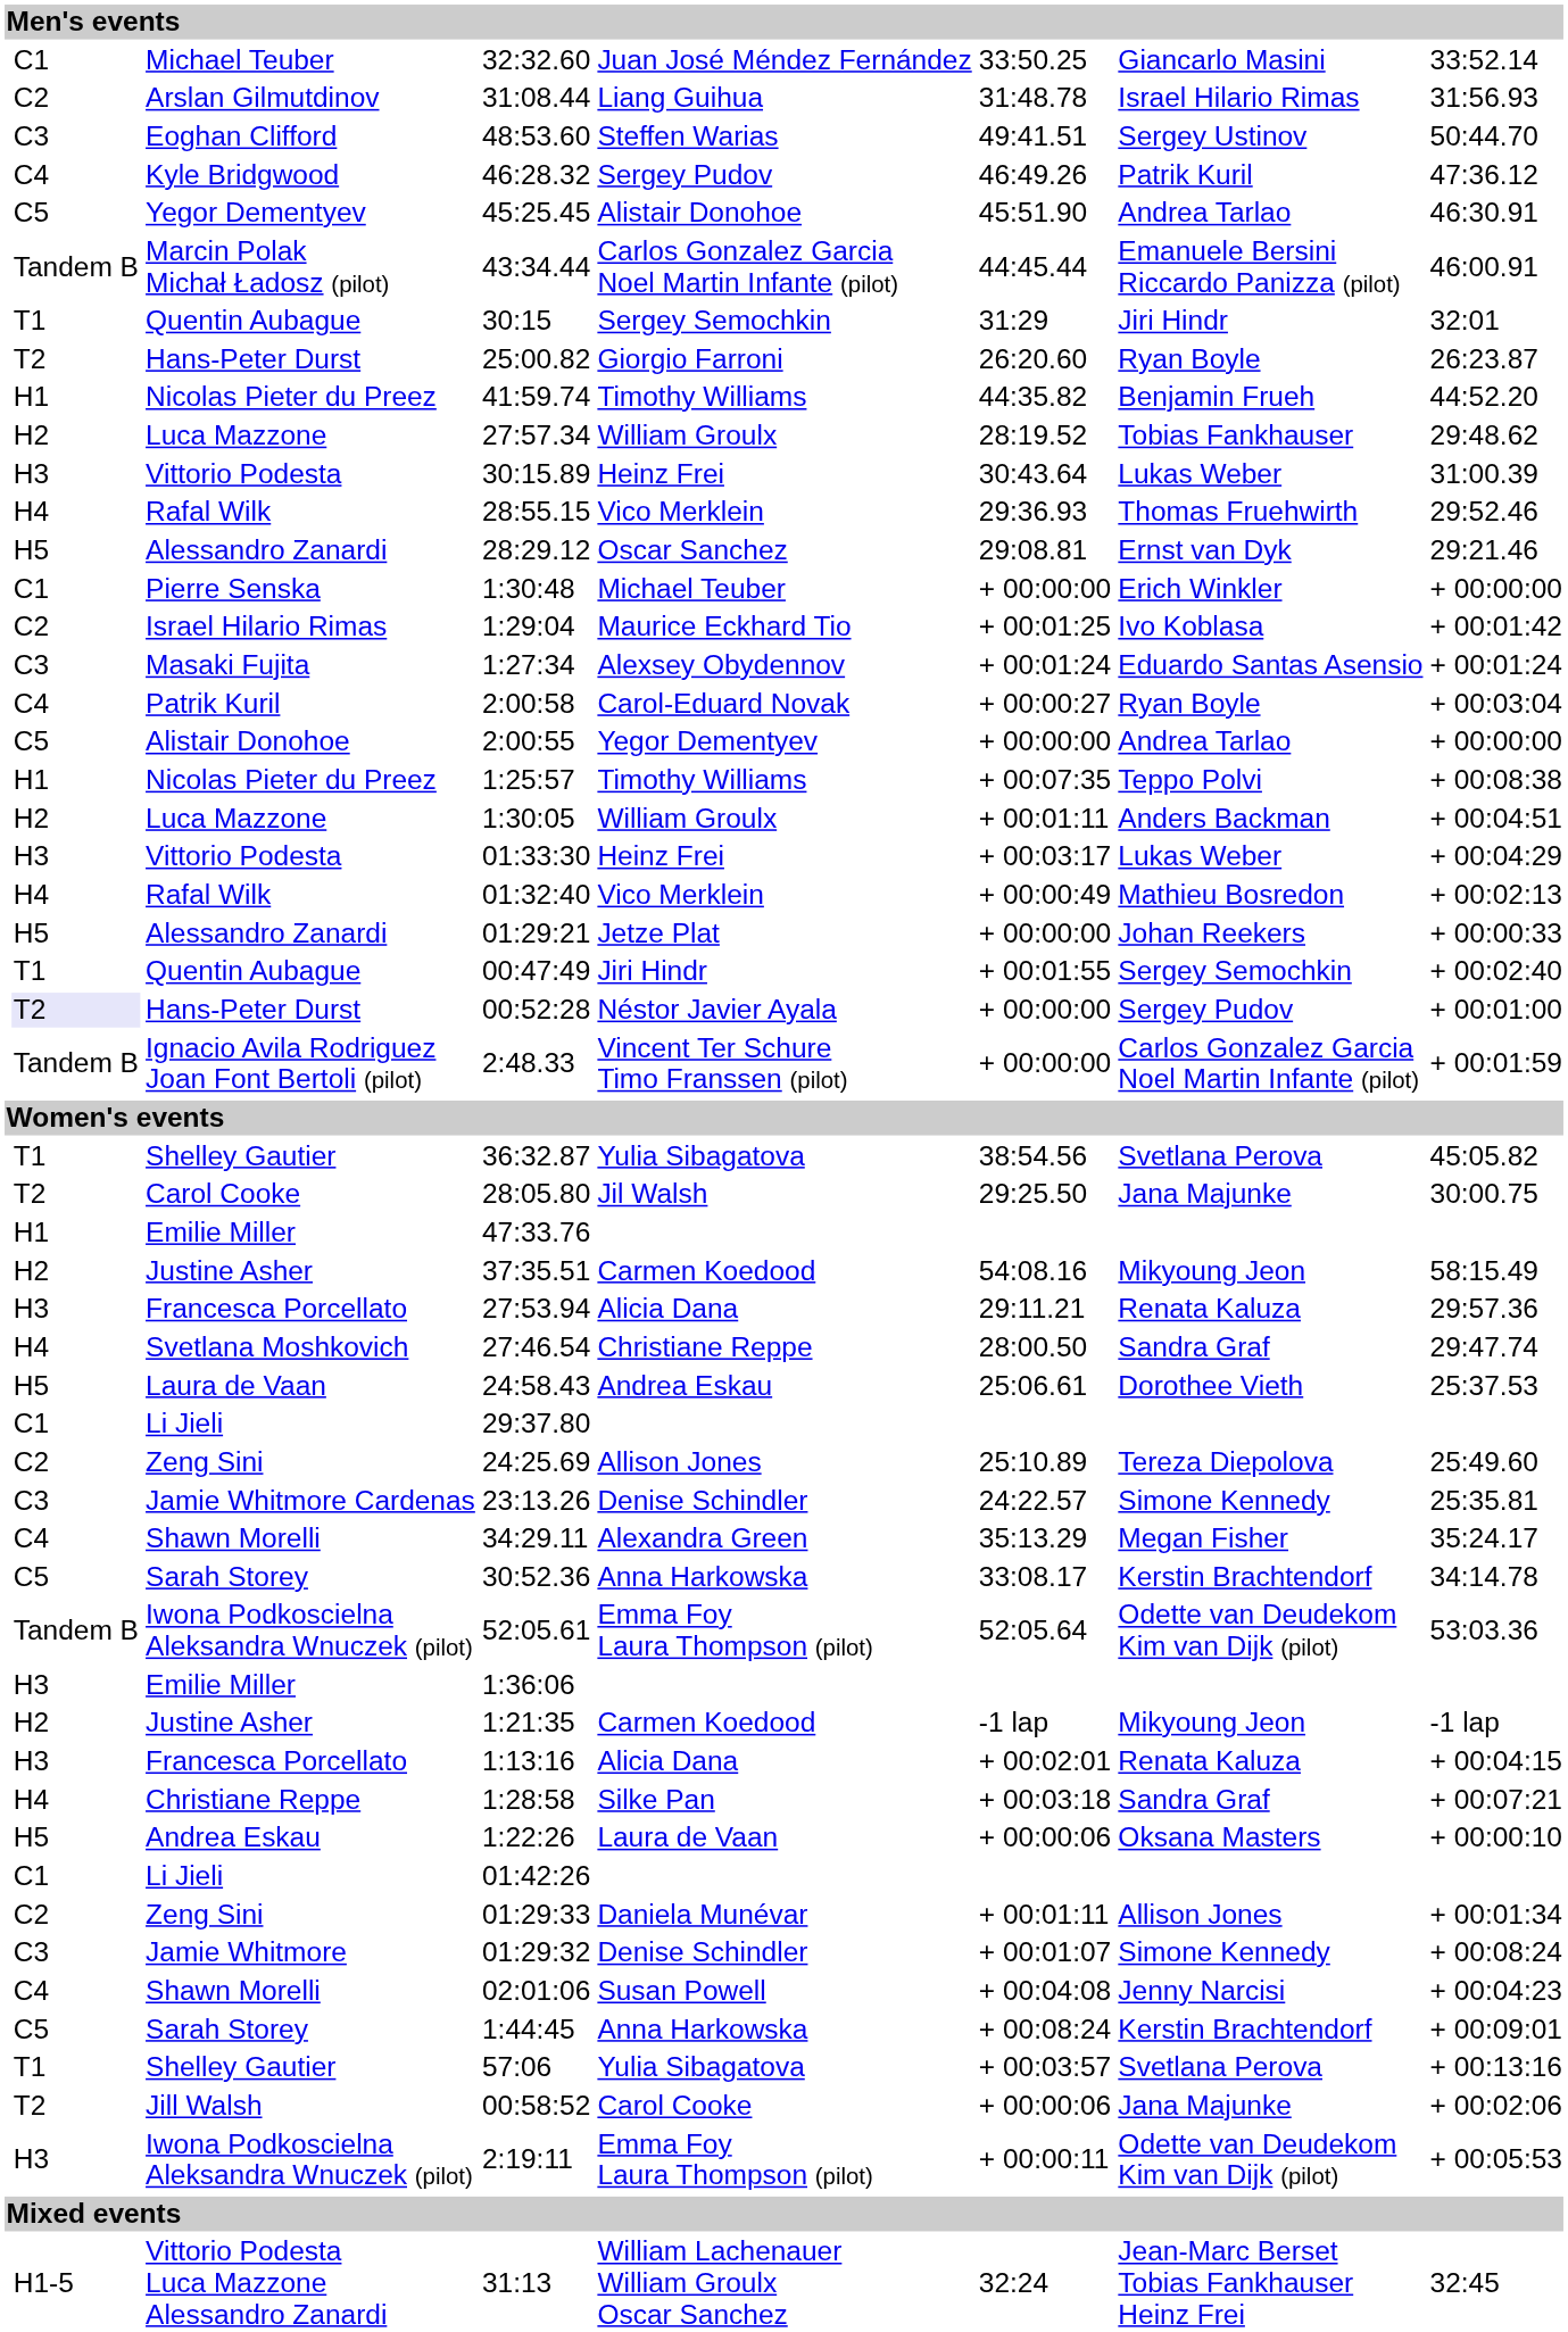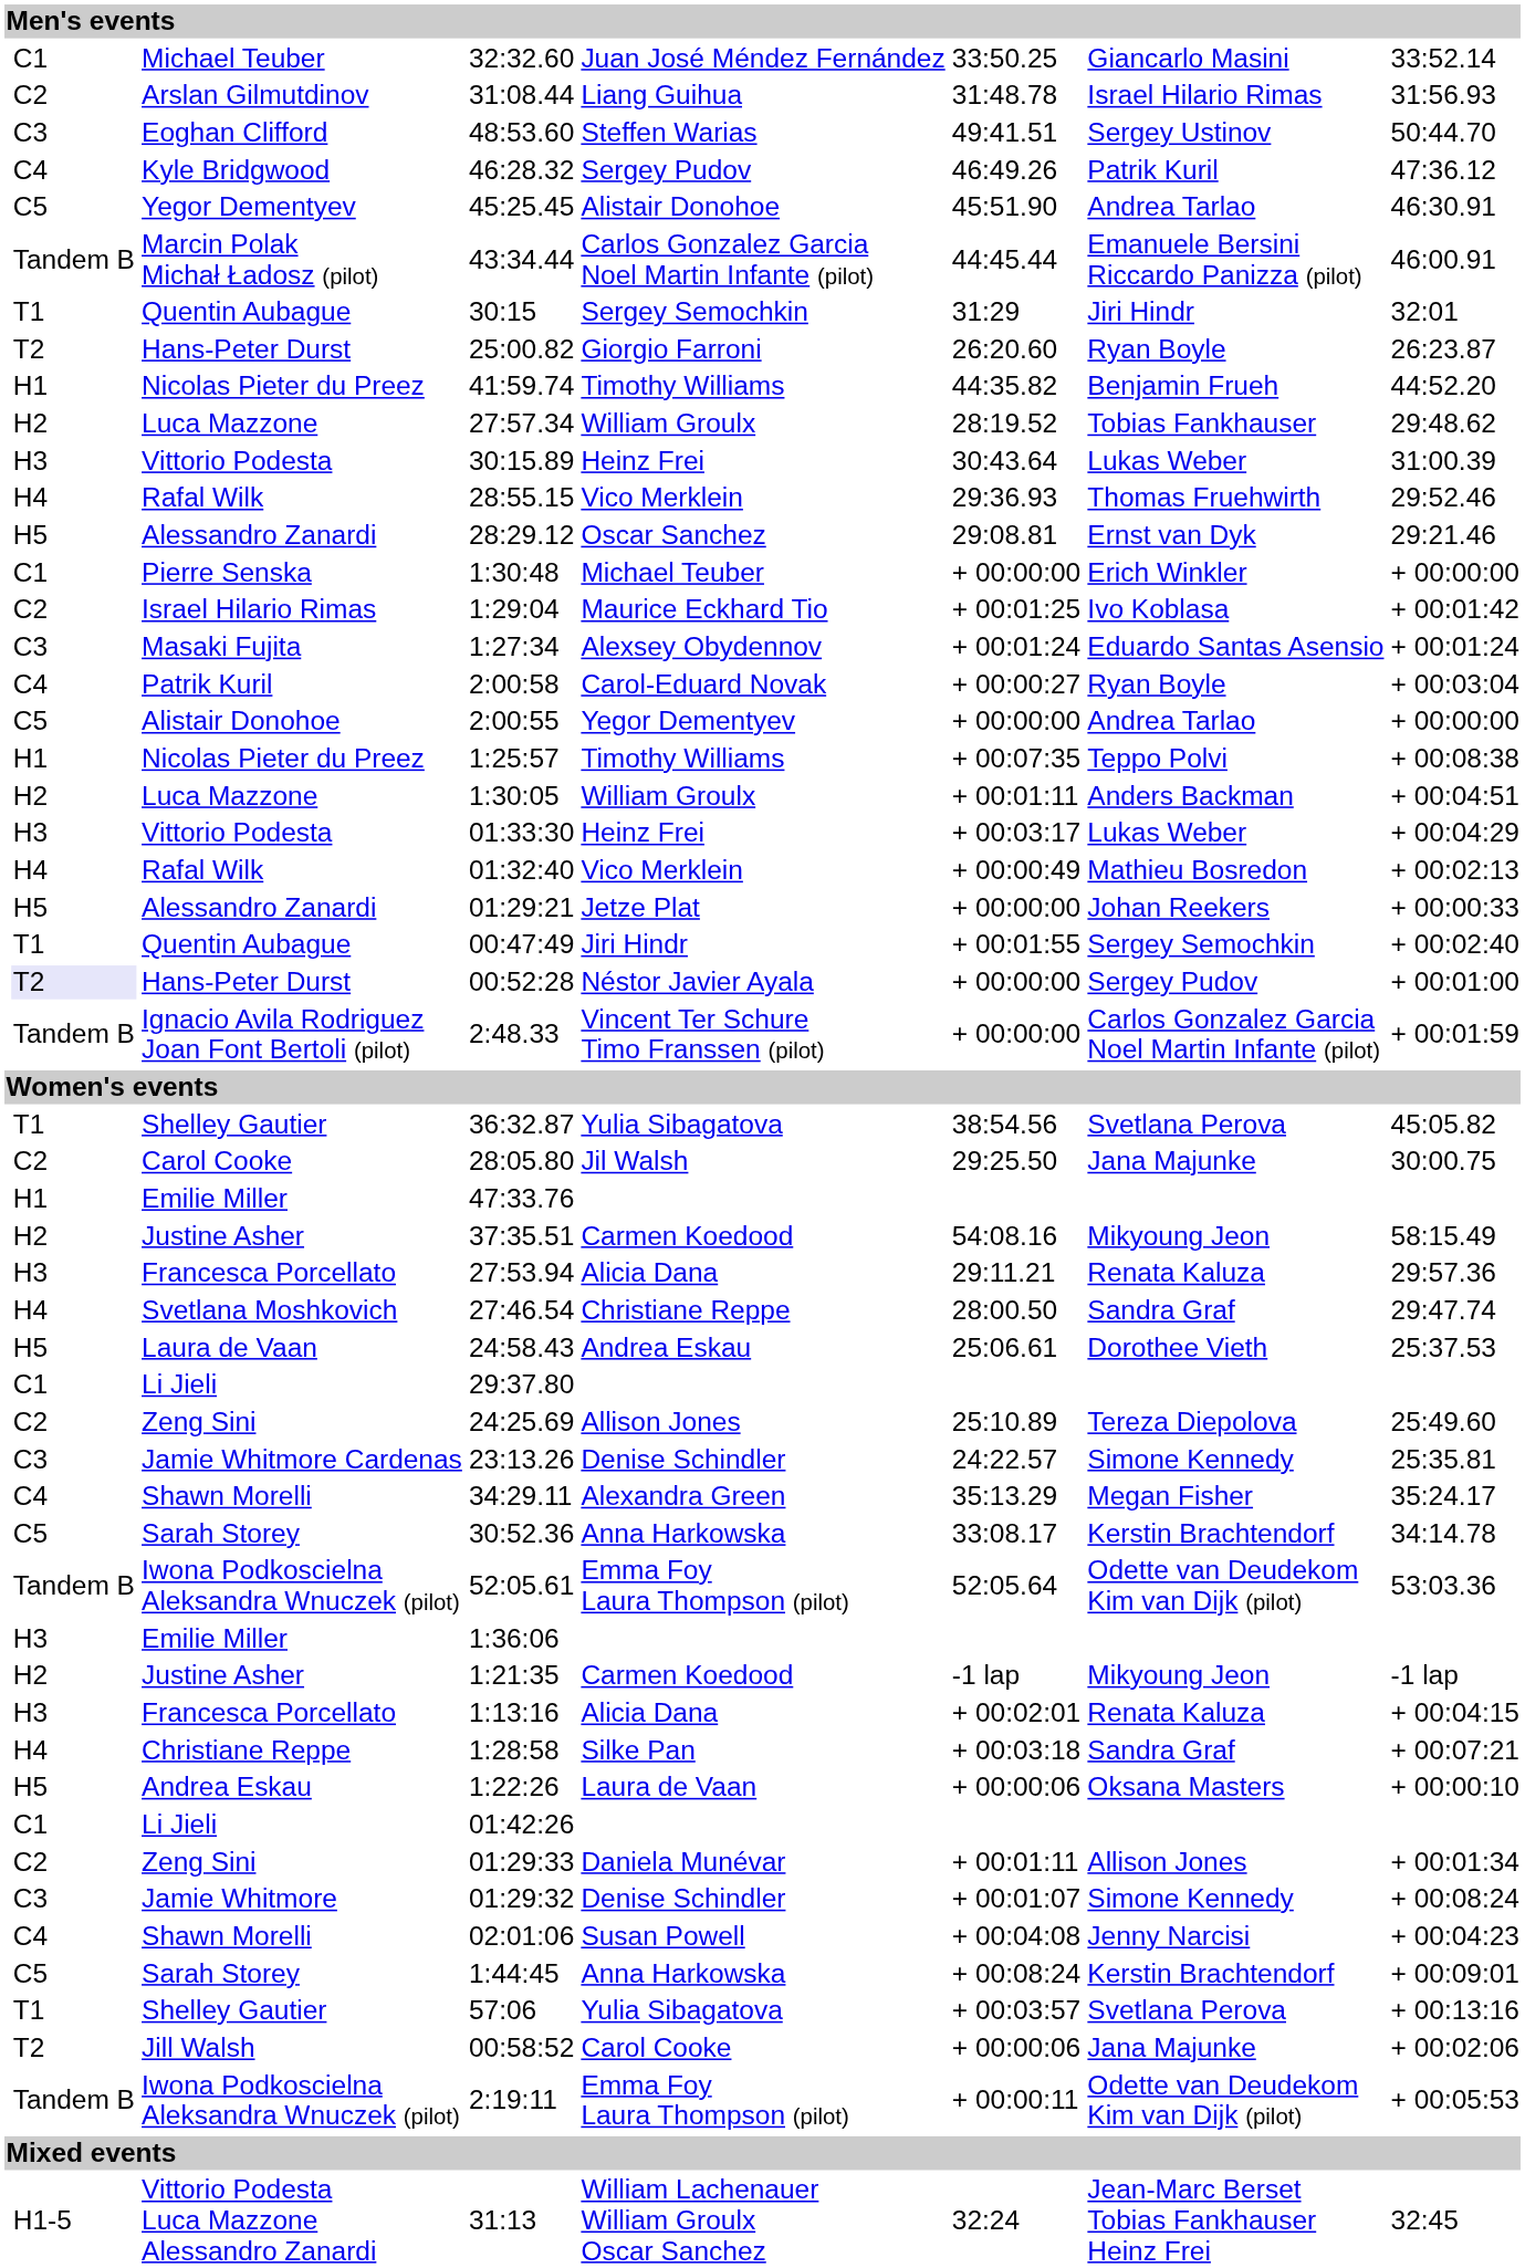28:05.80 | column 2: T2 -> C2
2:19:11 | column 2: H3 -> Tandem B
